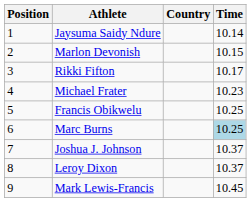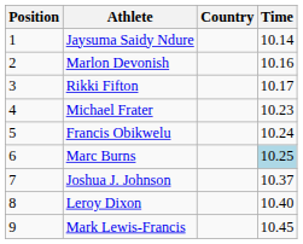Marlon Devonish | Time: 10.15 -> 10.16
Francis Obikwelu | Time: 10.25 -> 10.24
Leroy Dixon | Time: 10.37 -> 10.40
